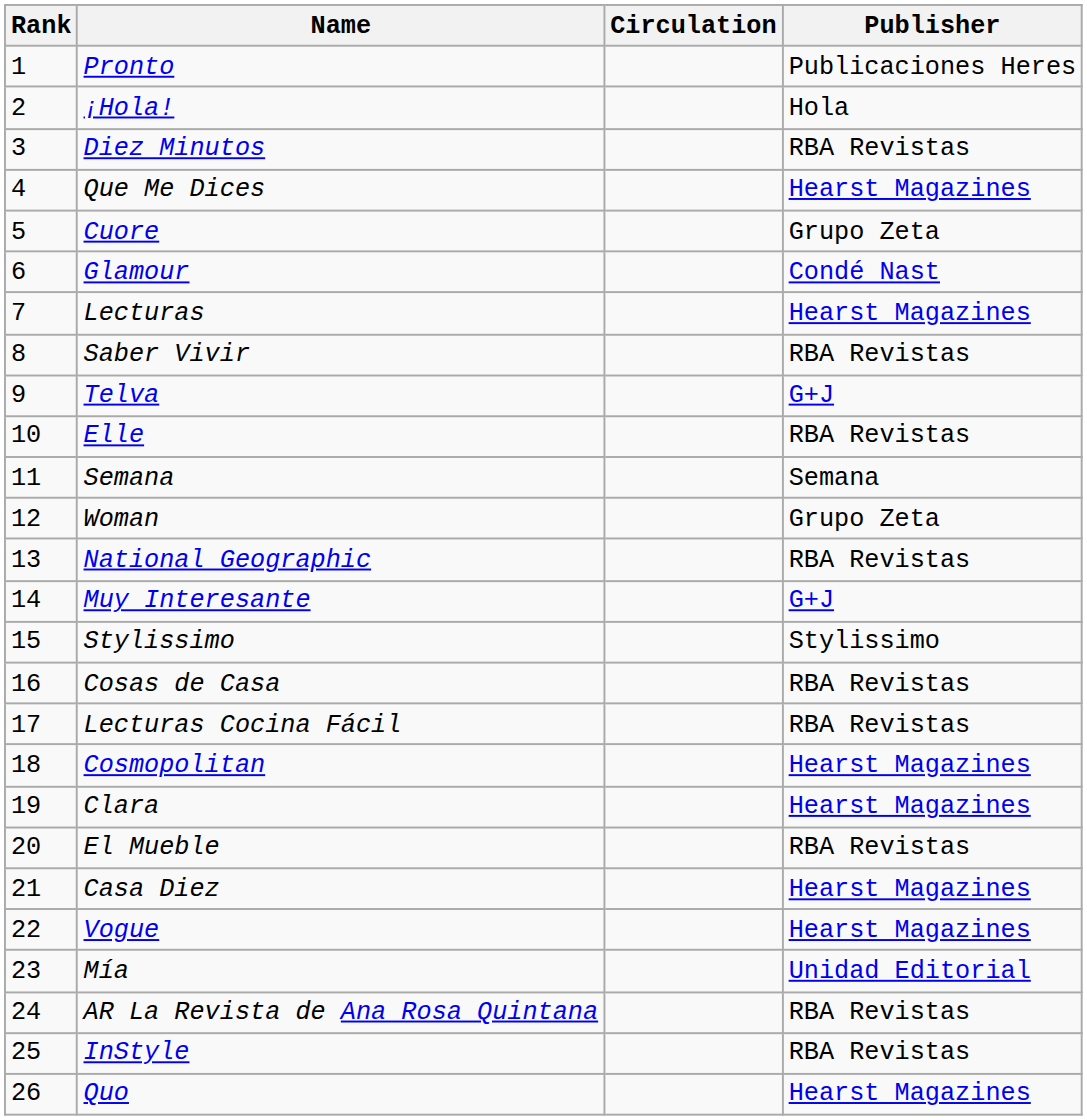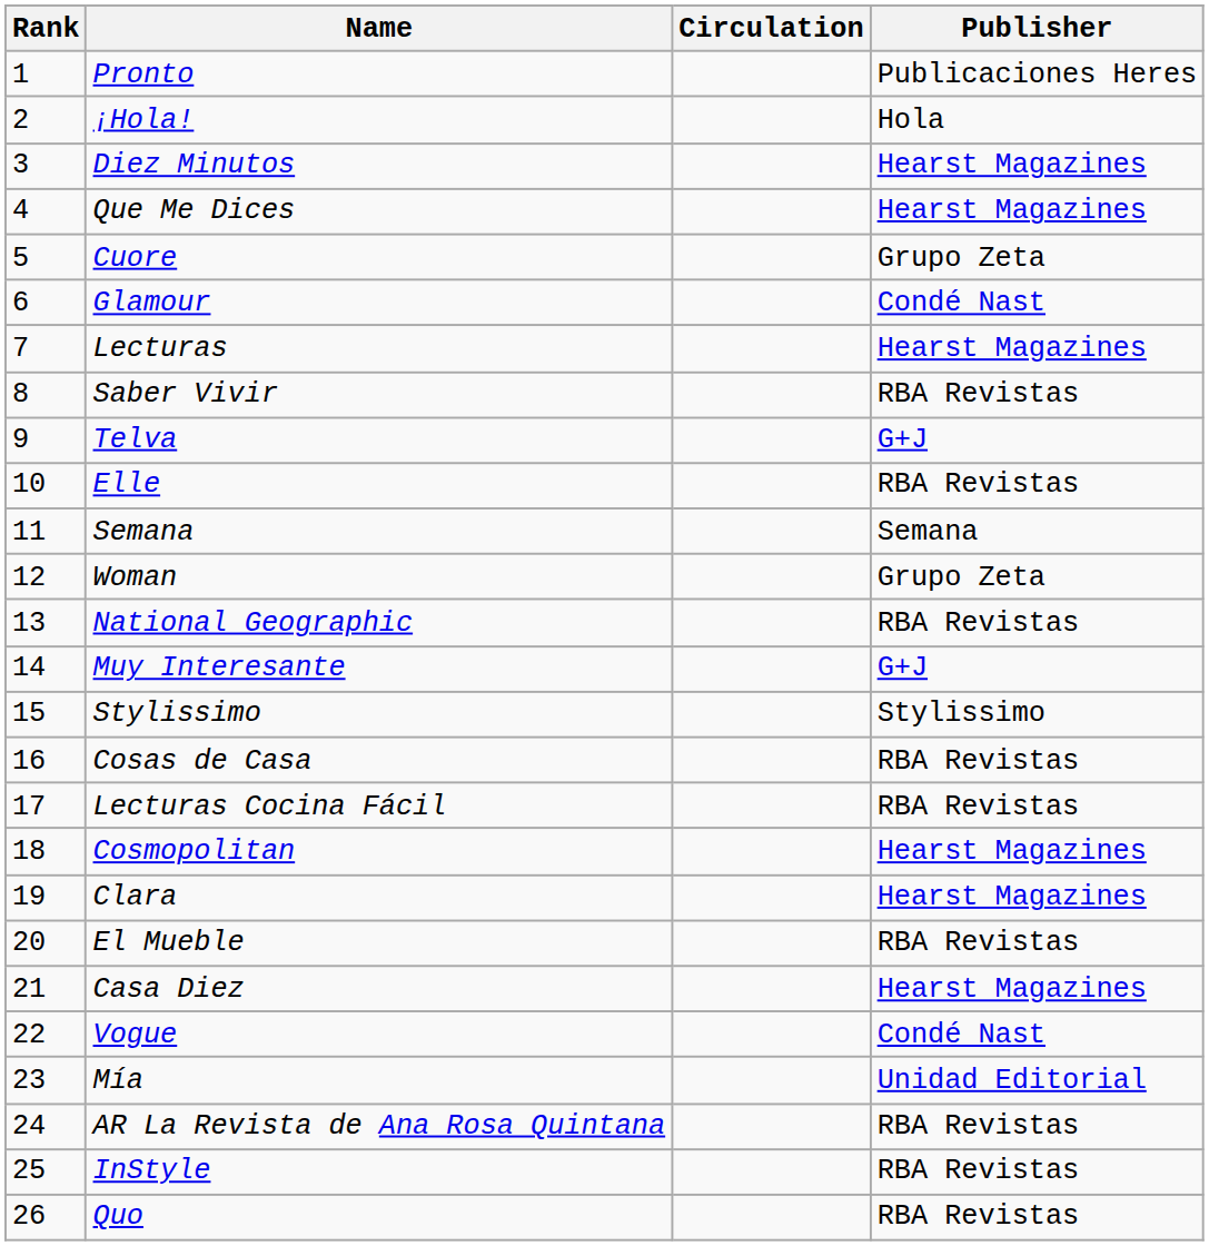Diez Minutos | Publisher: RBA Revistas -> Hearst Magazines
Vogue | Publisher: Hearst Magazines -> Condé Nast
Quo | Publisher: Hearst Magazines -> RBA Revistas
